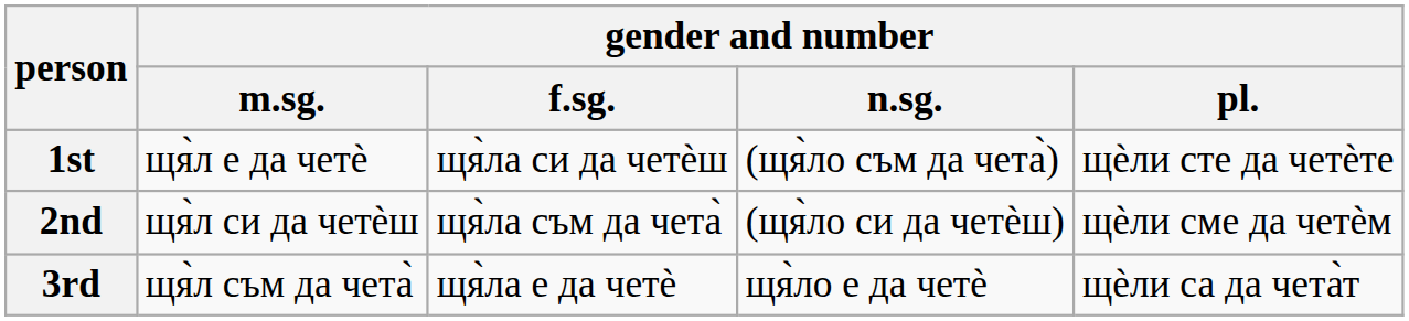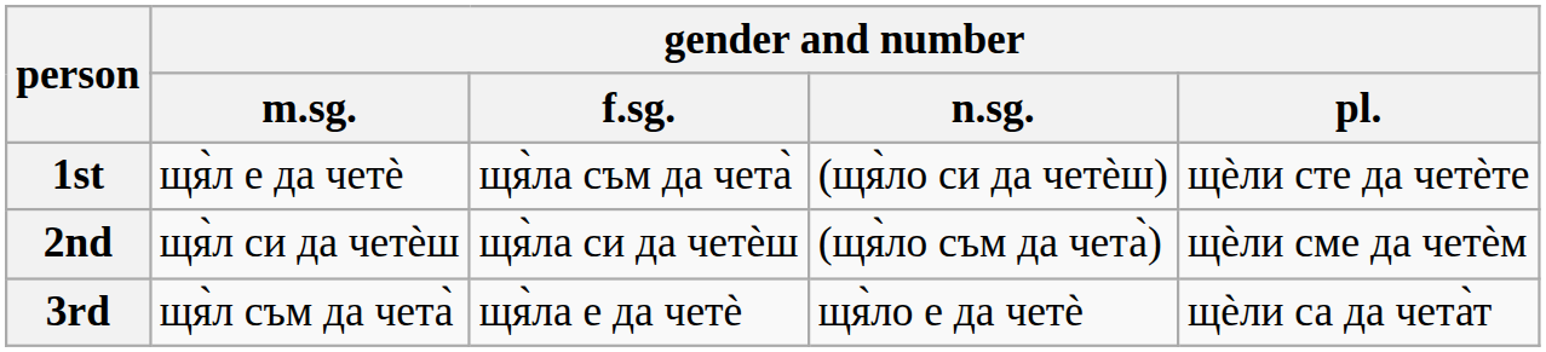1st | gender and number / f.sg.: щя̀лa си да четѐш -> щя̀лa съм да чета̀
1st | gender and number / n.sg.: (щя̀лo съм да чета̀) -> (щя̀лo си да четѐш)
2nd | gender and number / f.sg.: щя̀лa съм да чета̀ -> щя̀лa си да четѐш
2nd | gender and number / n.sg.: (щя̀лo си да четѐш) -> (щя̀лo съм да чета̀)
